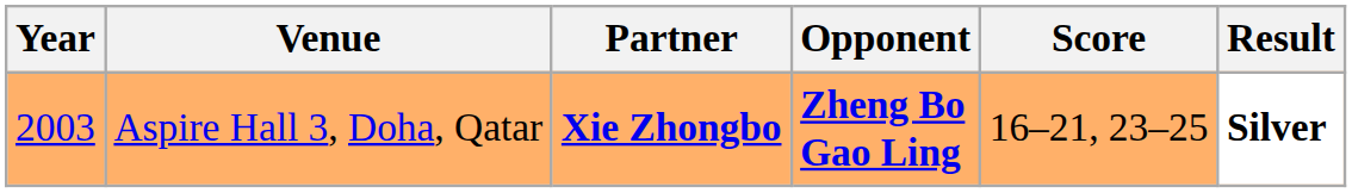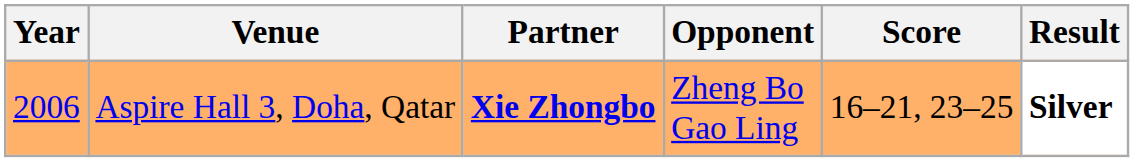Aspire Hall 3, Doha, Qatar | Year: 2003 -> 2006
Aspire Hall 3, Doha, Qatar | Opponent: bold -> normal
